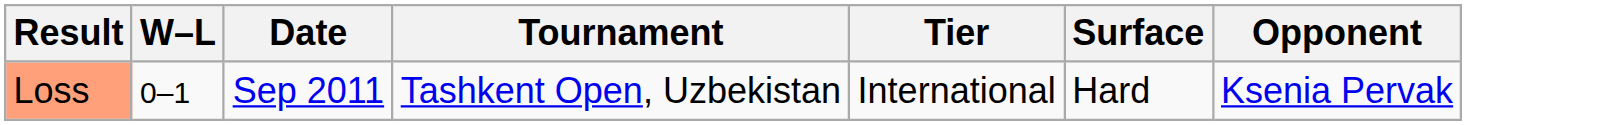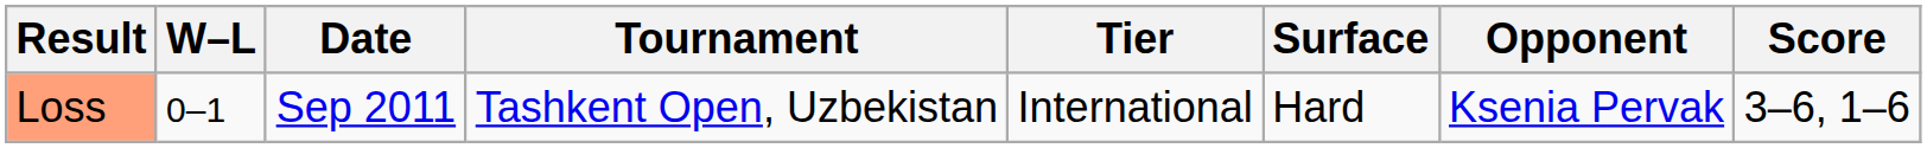+ column: Score | 3–6, 1–6
